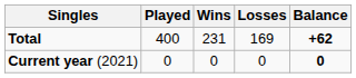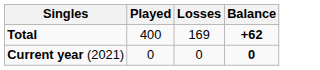- column: Wins | 231 | 0
